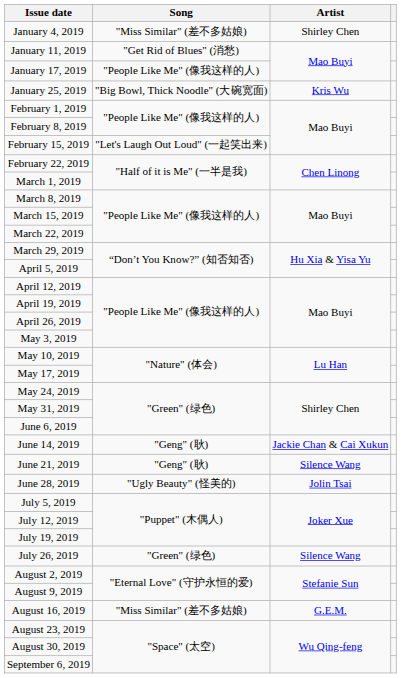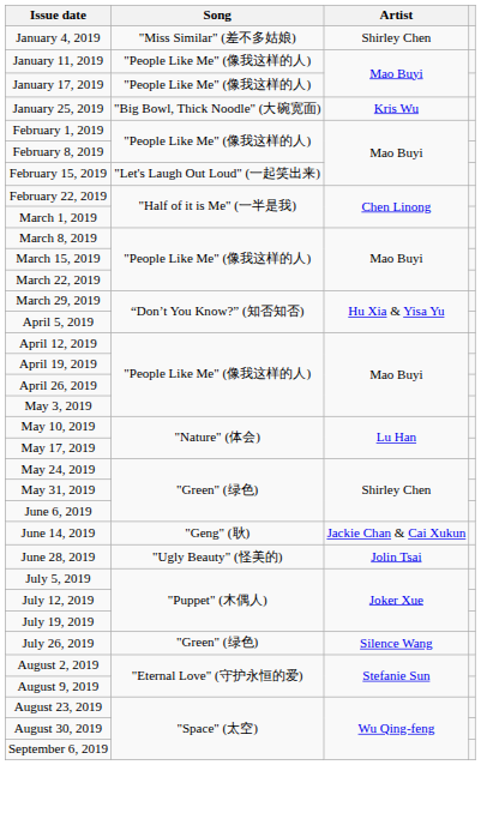January 11, 2019 | Song: "Get Rid of Blues" (消愁) -> "People Like Me" (像我这样的人)
- row: June 21, 2019 | "Geng" (耿) | Silence Wang
- row: August 16, 2019 | "Miss Similar" (差不多姑娘) | G.E.M.
